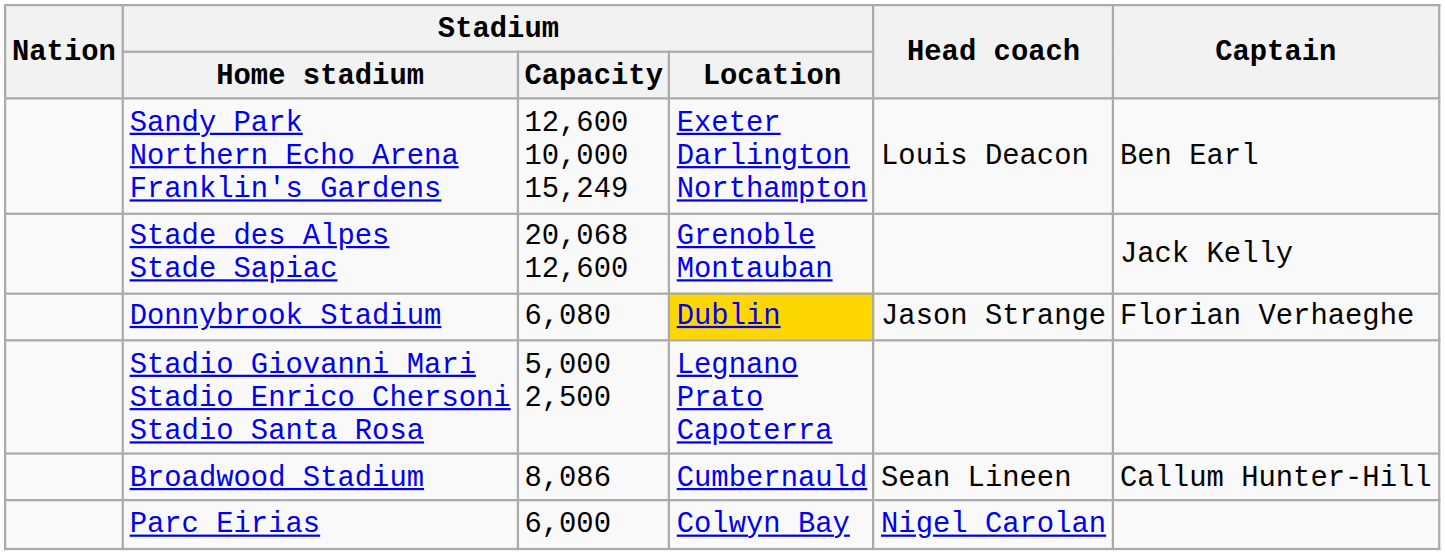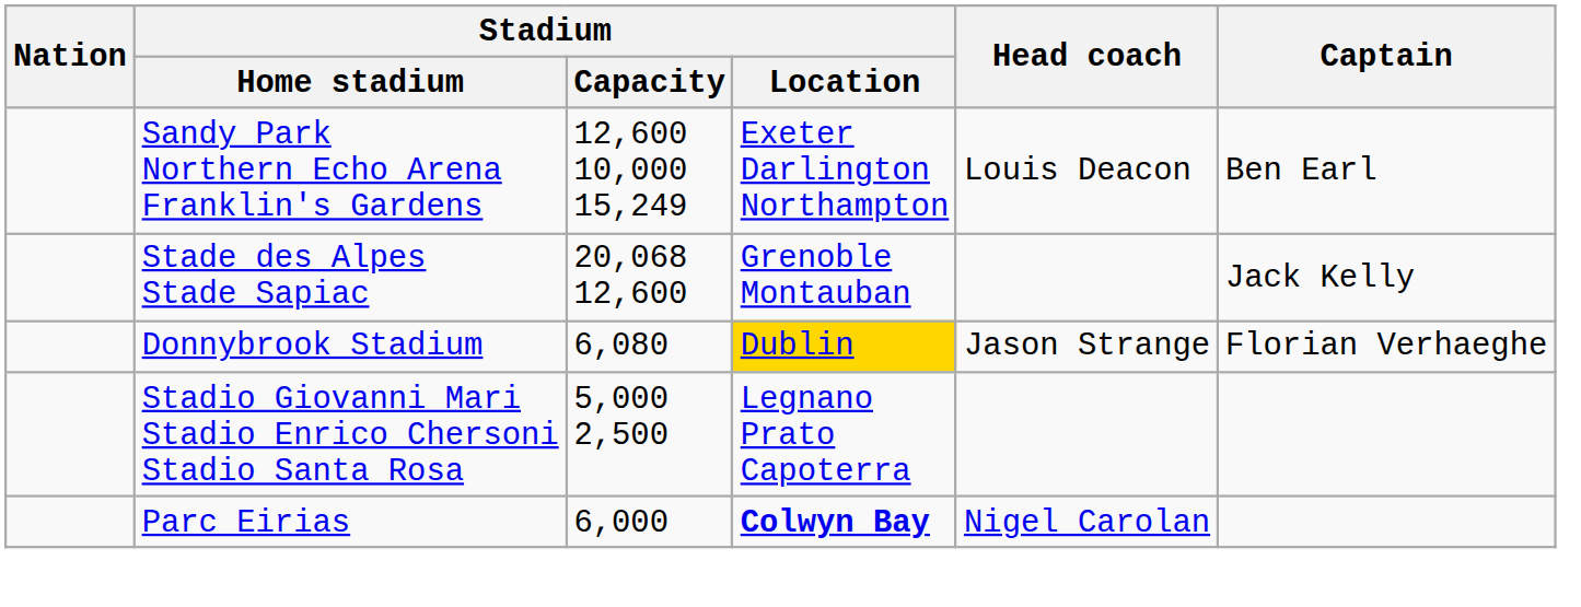- row: Broadwood Stadium | 8,086 | Cumbernauld | Sean Lineen | Callum Hunter-Hill
Parc Eirias | Stadium / Location: normal -> bold
